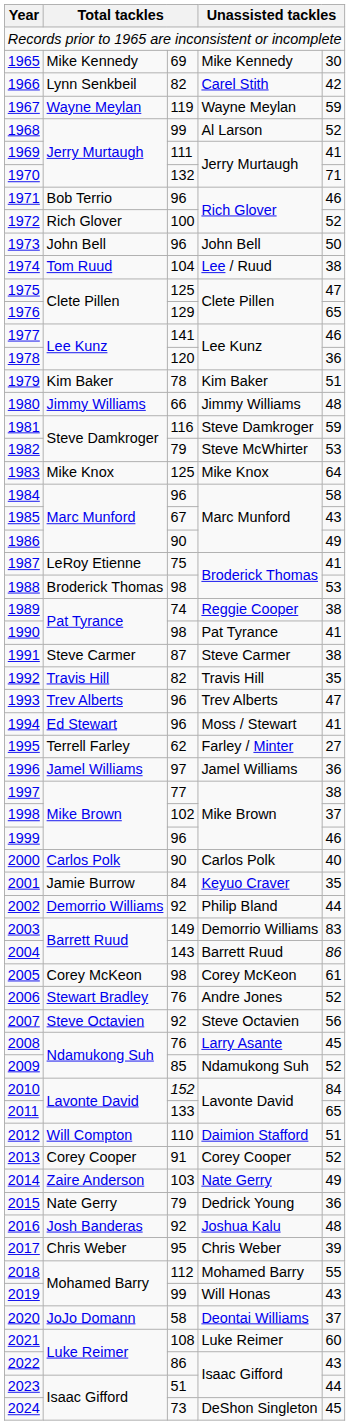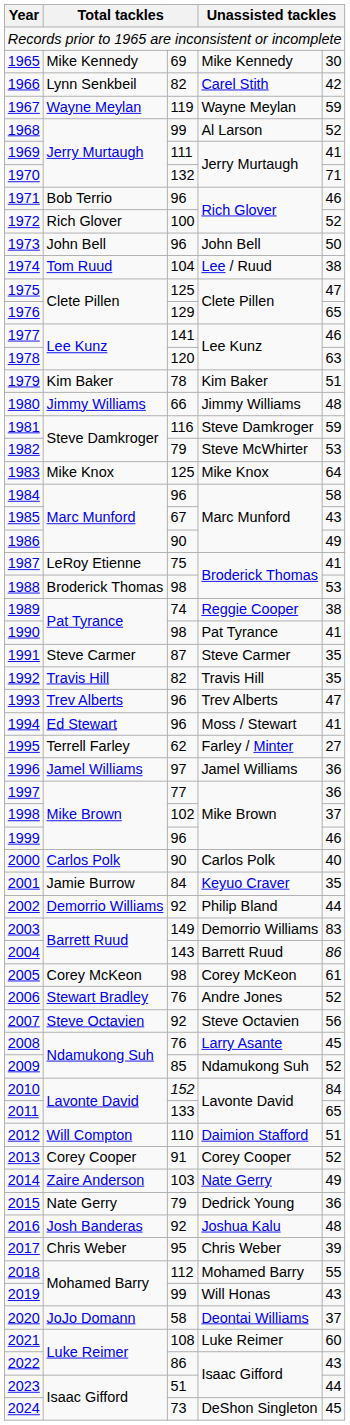1978 | column 5: 36 -> 63
1991 | column 5: 38 -> 35
1997 | column 5: 38 -> 36
